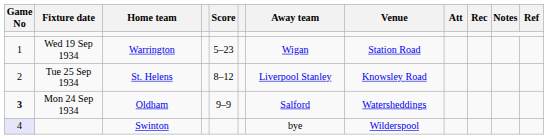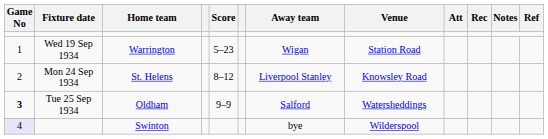St. Helens | Fixture date: Tue 25 Sep 1934 -> Mon 24 Sep 1934
Oldham | Fixture date: Mon 24 Sep 1934 -> Tue 25 Sep 1934
